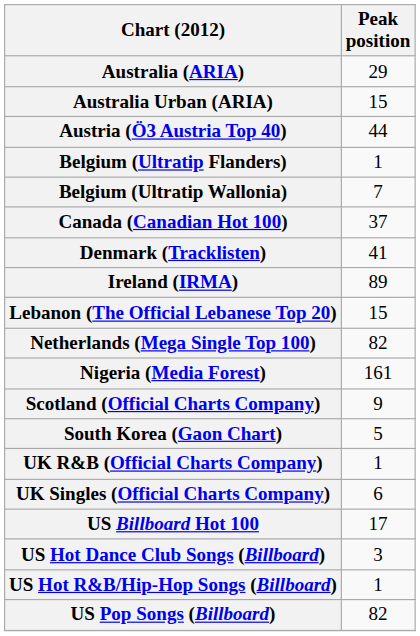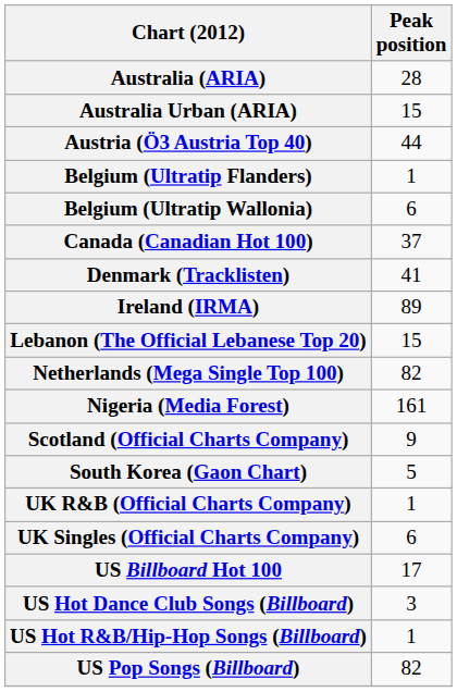Australia (ARIA) | Peak position: 29 -> 28
Belgium (Ultratip Wallonia) | Peak position: 7 -> 6
